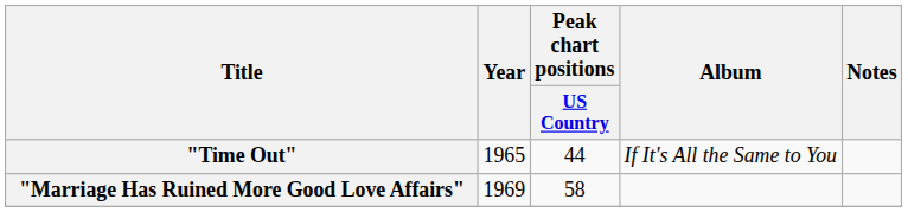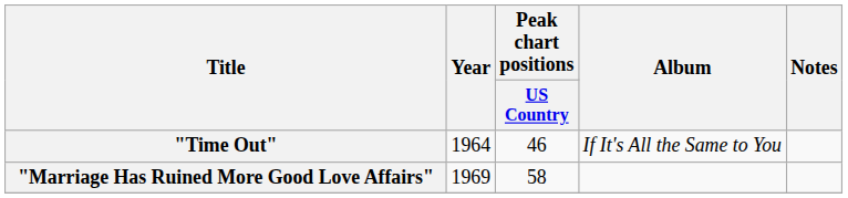"Time Out" | Year: 1965 -> 1964
"Time Out" | Peak chart positions / US Country: 44 -> 46
